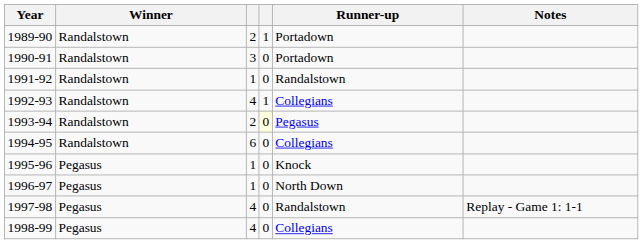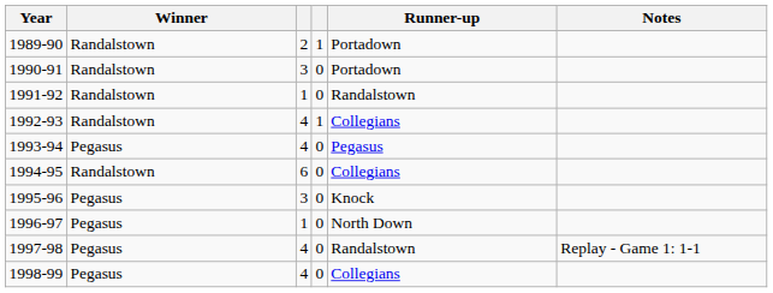1993-94 | Winner: Randalstown -> Pegasus
1993-94 | column 3: 2 -> 4
1993-94 | column 4: lightyellow background -> no background
1995-96 | column 3: 1 -> 3
